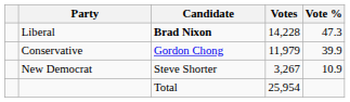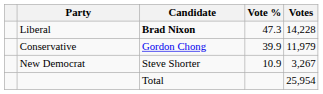columns swapped: Votes <-> Vote %
